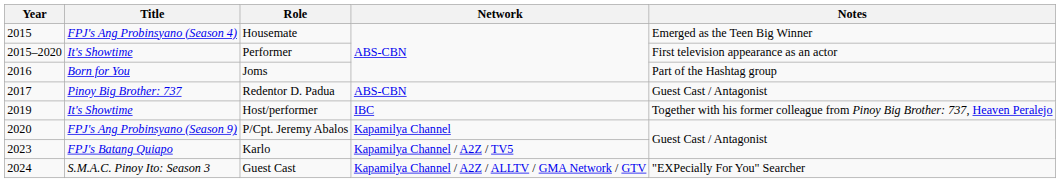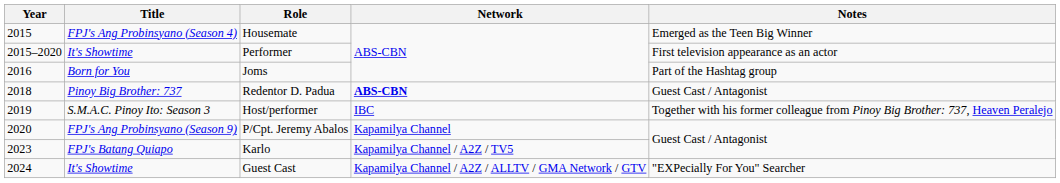Redentor D. Padua | Year: 2017 -> 2018
Redentor D. Padua | Network: normal -> bold
Host/performer | Title: It's Showtime -> S.M.A.C. Pinoy Ito: Season 3
Guest Cast | Title: S.M.A.C. Pinoy Ito: Season 3 -> It's Showtime
